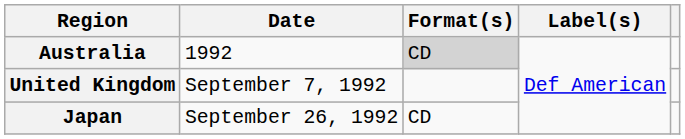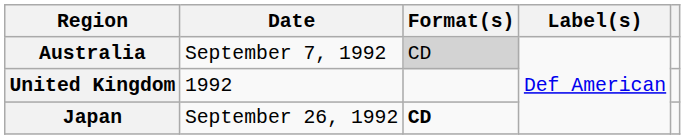Australia | Date: 1992 -> September 7, 1992
United Kingdom | Date: September 7, 1992 -> 1992
Japan | Format(s): normal -> bold
